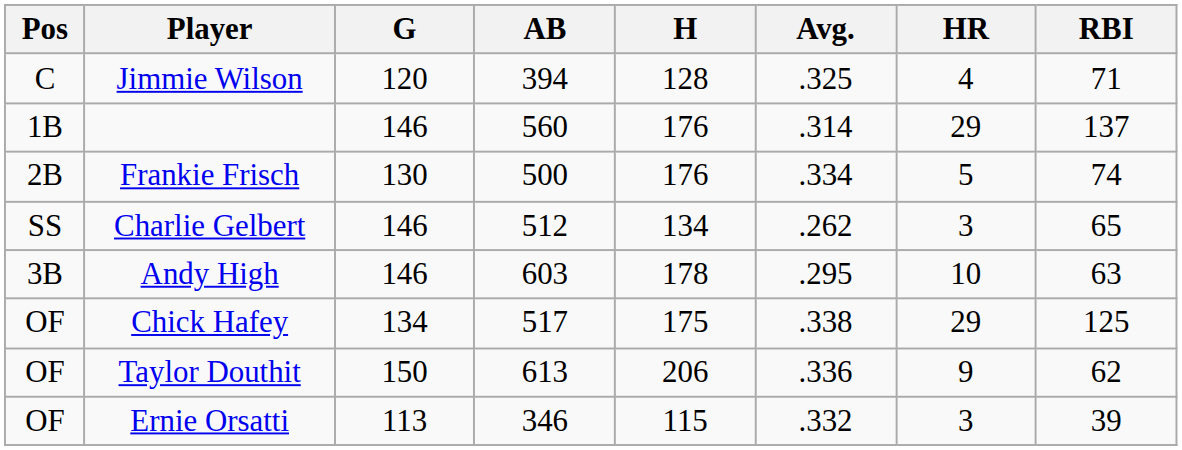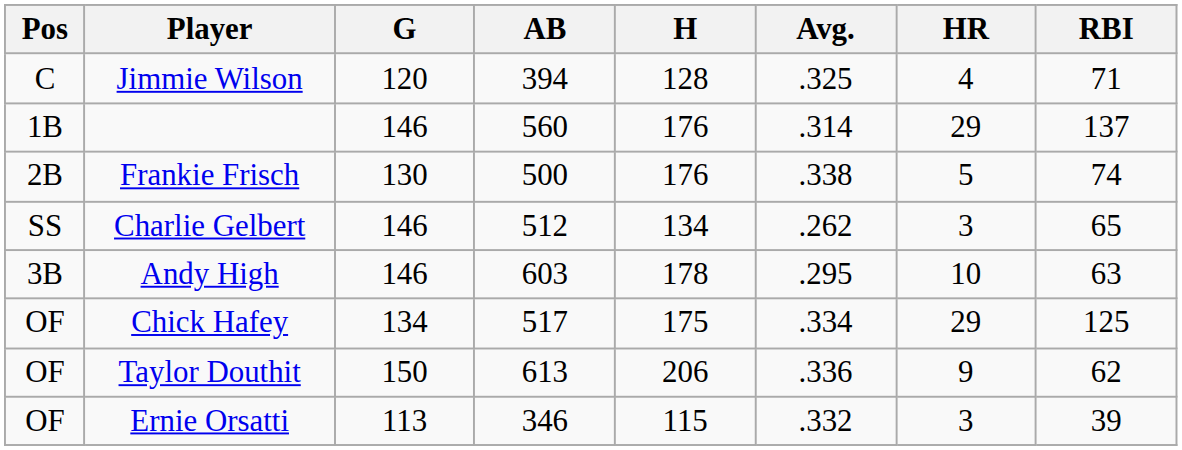Frankie Frisch | Avg.: .334 -> .338
Chick Hafey | Avg.: .338 -> .334
